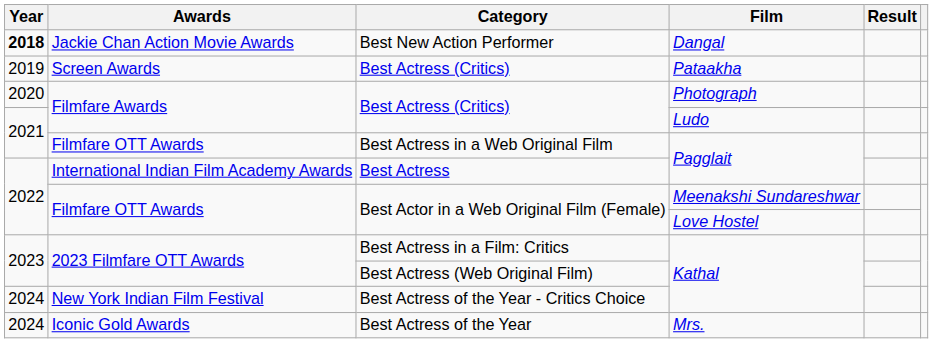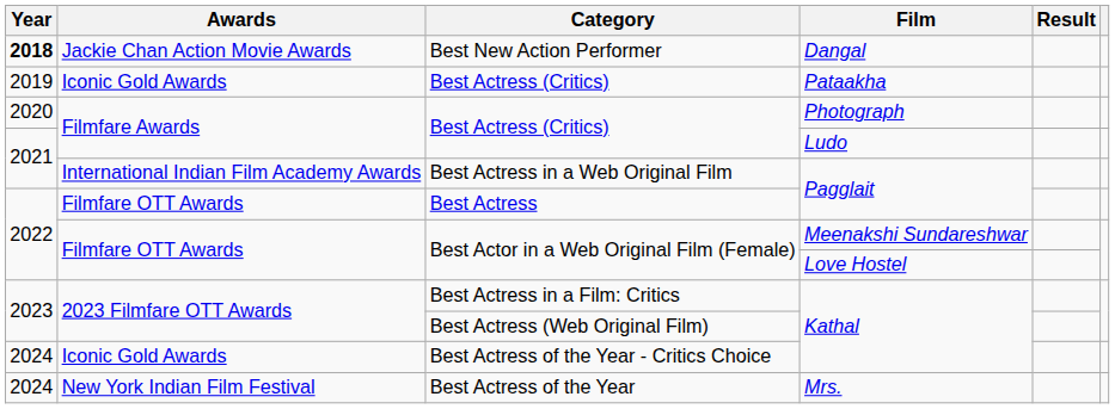Best Actress (Critics) / Pataakha | Awards: Screen Awards -> Iconic Gold Awards
Best Actress in a Web Original Film | Awards: Filmfare OTT Awards -> International Indian Film Academy Awards
Best Actress | Awards: International Indian Film Academy Awards -> Filmfare OTT Awards
Best Actress of the Year - Critics Choice | Awards: New York Indian Film Festival -> Iconic Gold Awards
Best Actress of the Year | Awards: Iconic Gold Awards -> New York Indian Film Festival
